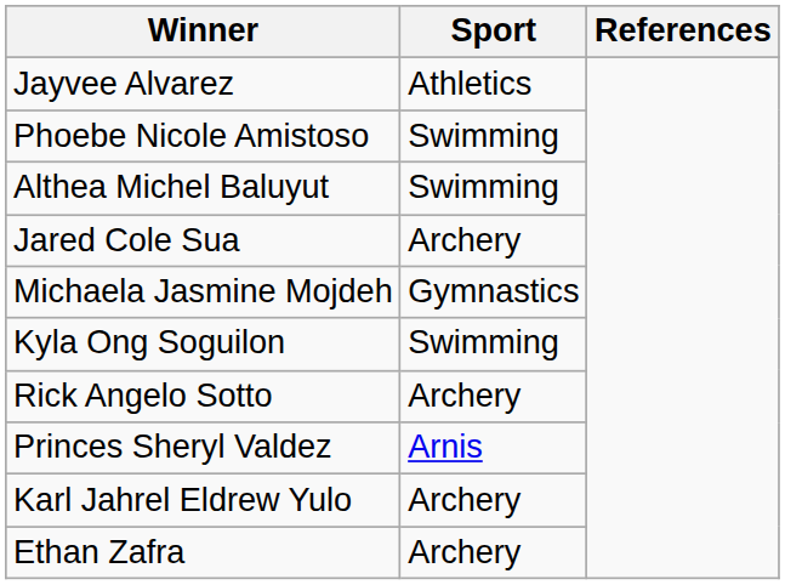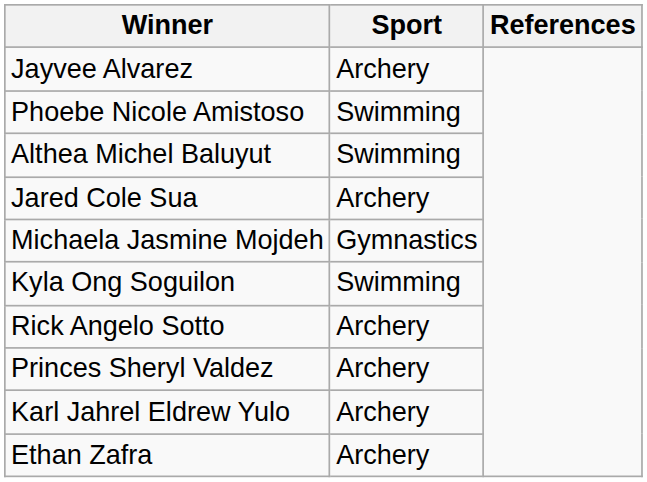Jayvee Alvarez | Sport: Athletics -> Archery
Princes Sheryl Valdez | Sport: Arnis -> Archery
